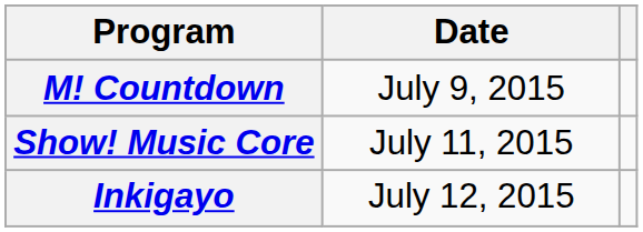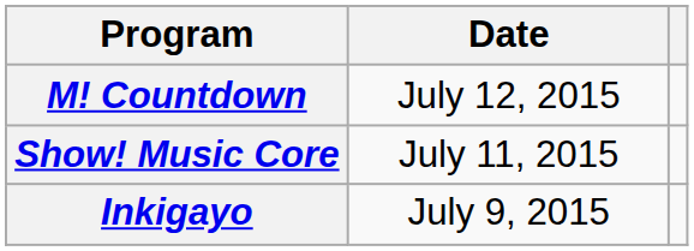M! Countdown | Date: July 9, 2015 -> July 12, 2015
Inkigayo | Date: July 12, 2015 -> July 9, 2015
